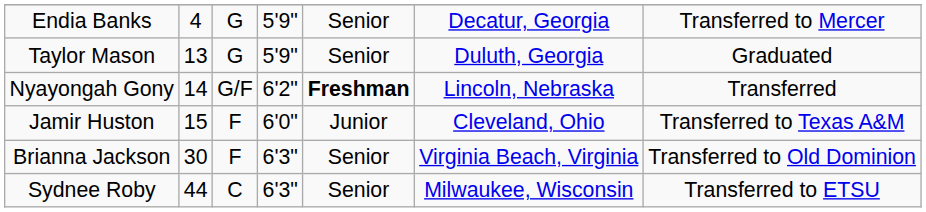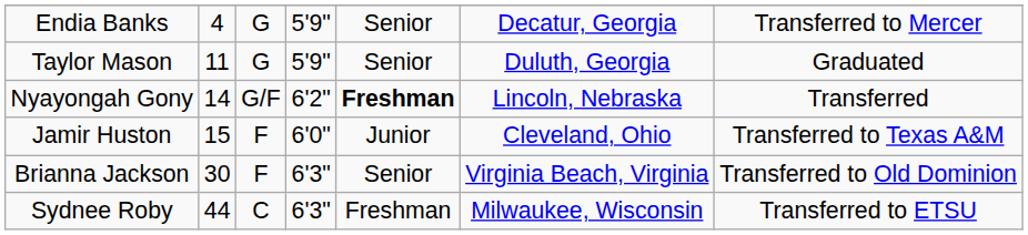Taylor Mason | column 2: 13 -> 11
Sydnee Roby | column 5: Senior -> Freshman
